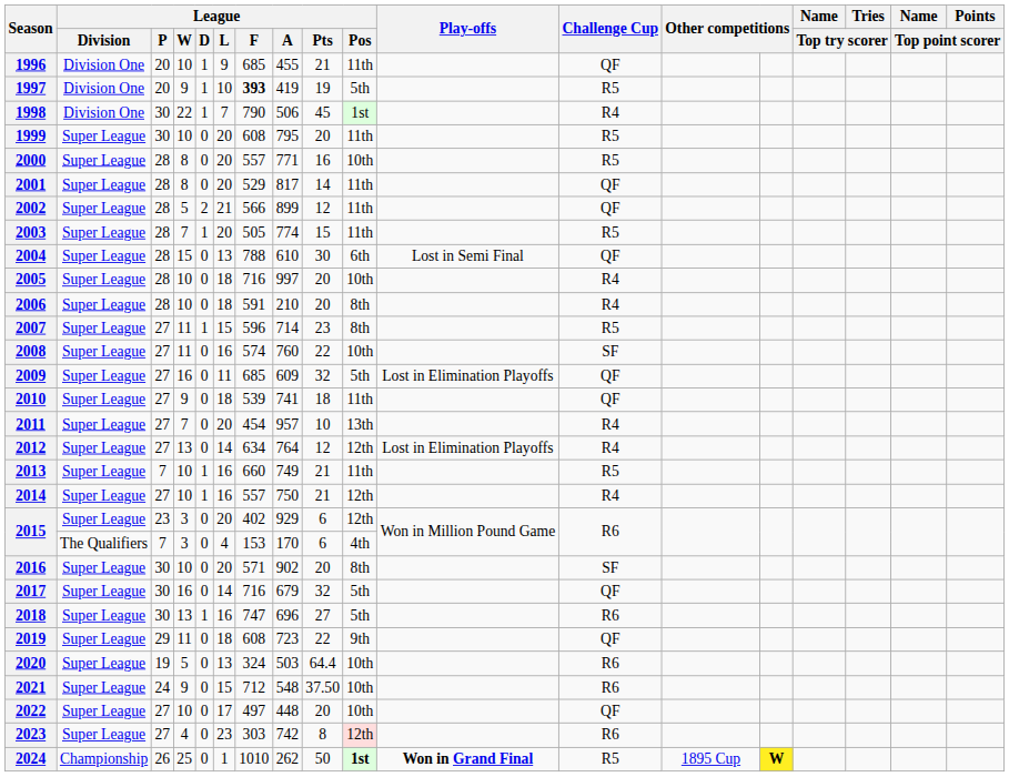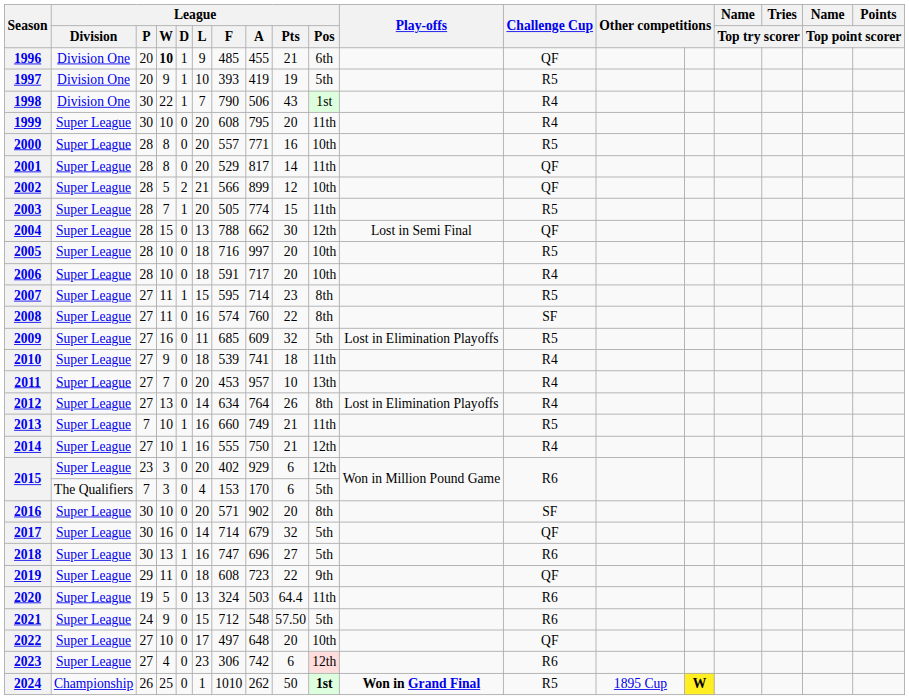1996 | League / W: normal -> bold
1996 | League / F: 685 -> 485
1996 | League / Pos: 11th -> 6th
1997 | League / F: bold -> normal
1998 | League / Pts: 45 -> 43
1999 | Challenge Cup: R5 -> R4
2002 | League / Pos: 11th -> 10th
2004 | League / A: 610 -> 662
2004 | League / Pos: 6th -> 12th
2005 | Challenge Cup: R4 -> R5
2006 | League / A: 210 -> 717
2006 | League / Pos: 8th -> 10th
2007 | League / F: 596 -> 595
2008 | League / Pos: 10th -> 8th
2009 | Challenge Cup: QF -> R5
2010 | Challenge Cup: QF -> R4
2011 | League / F: 454 -> 453
2012 | League / Pts: 12 -> 26
2012 | League / Pos: 12th -> 8th
2014 | League / F: 557 -> 555
2015 / 7 | League / Pos: 4th -> 5th
2017 | League / F: 716 -> 714
2020 | League / Pos: 10th -> 11th
2021 | League / Pts: 37.50 -> 57.50
2021 | League / Pos: 10th -> 5th
2022 | League / A: 448 -> 648
2023 | League / F: 303 -> 306
2023 | League / Pts: 8 -> 6
